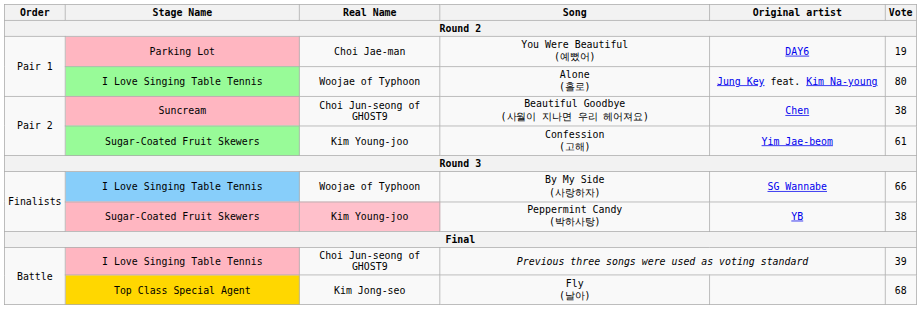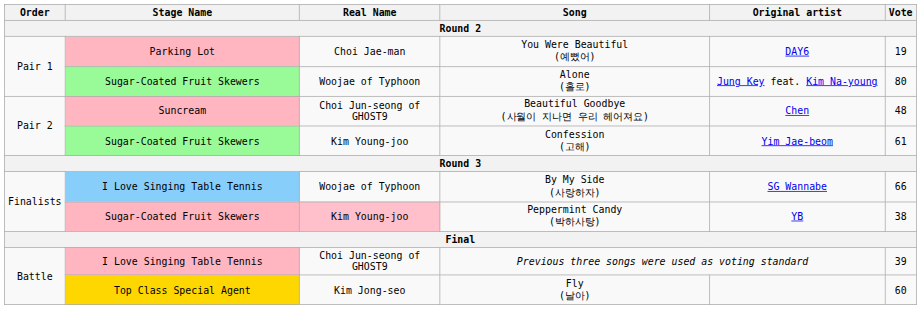Alone (홀로) | Stage Name: I Love Singing Table Tennis -> Sugar-Coated Fruit Skewers
Beautiful Goodbye (사월이 지나면 우리 헤어져요) | Vote: 38 -> 48
Fly (날아) | Vote: 68 -> 60
